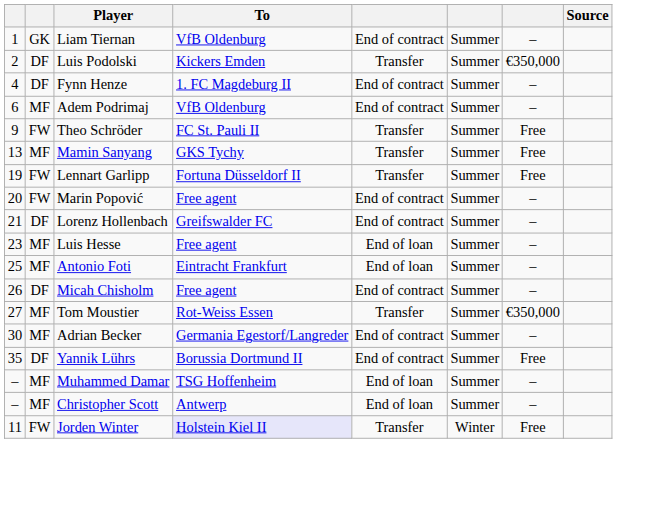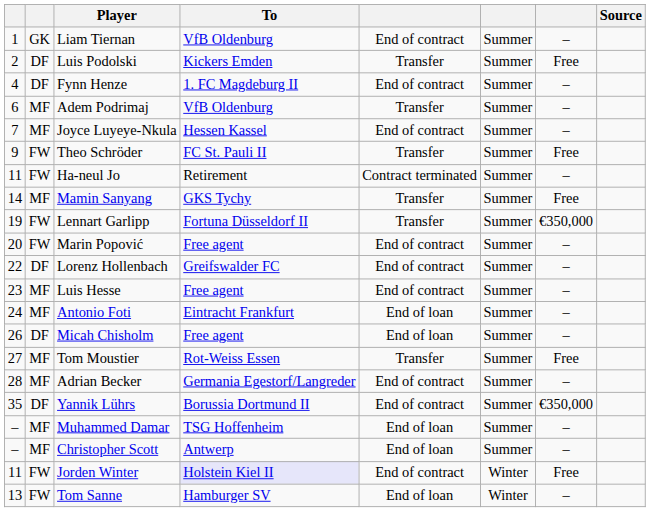Luis Podolski | column 7: €350,000 -> Free
Adem Podrimaj | column 5: End of contract -> Transfer
+ row: 7 | MF | Joyce Luyeye-Nkula | Hessen Kassel | End of contract | Summer | –
+ row: 11 | FW | Ha-neul Jo | Retirement | Contract terminated | Summer | –
Mamin Sanyang | column 1: 13 -> 14
Lennart Garlipp | column 7: Free -> €350,000
Lorenz Hollenbach | column 1: 21 -> 22
Luis Hesse | column 5: End of loan -> End of contract
Antonio Foti | column 1: 25 -> 24
Micah Chisholm | column 5: End of contract -> End of loan
Tom Moustier | column 7: €350,000 -> Free
Adrian Becker | column 1: 30 -> 28
Yannik Lührs | column 7: Free -> €350,000
Jorden Winter | column 5: Transfer -> End of contract
+ row: 13 | FW | Tom Sanne | Hamburger SV | End of loan | Winter | –
